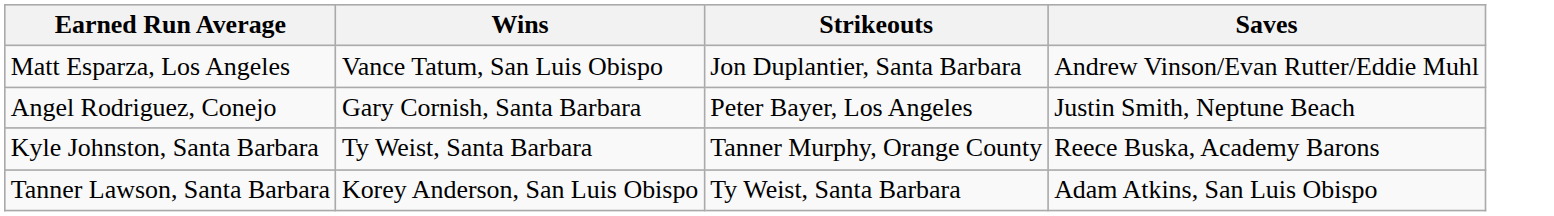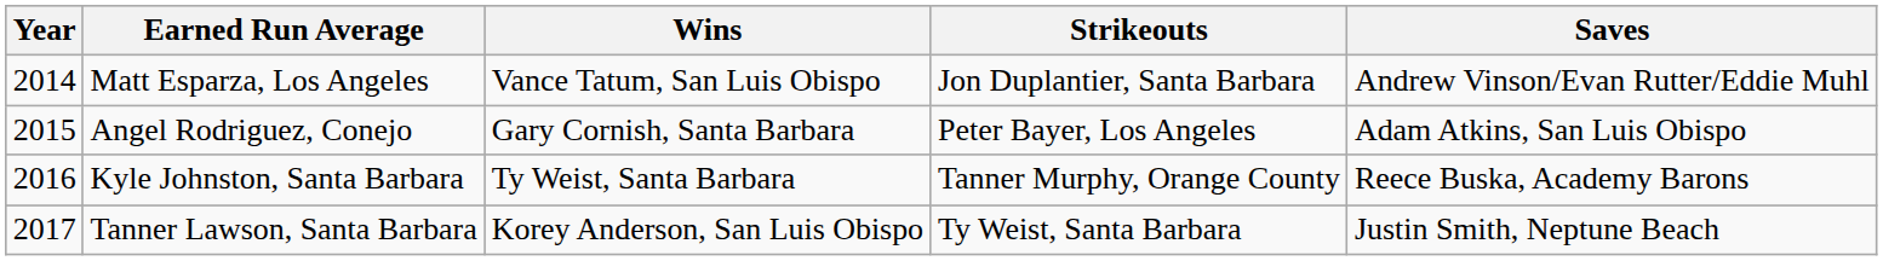+ column: Year | 2014 | 2015 | 2016 | 2017
Angel Rodriguez, Conejo | Saves: Justin Smith, Neptune Beach -> Adam Atkins, San Luis Obispo
Tanner Lawson, Santa Barbara | Saves: Adam Atkins, San Luis Obispo -> Justin Smith, Neptune Beach
